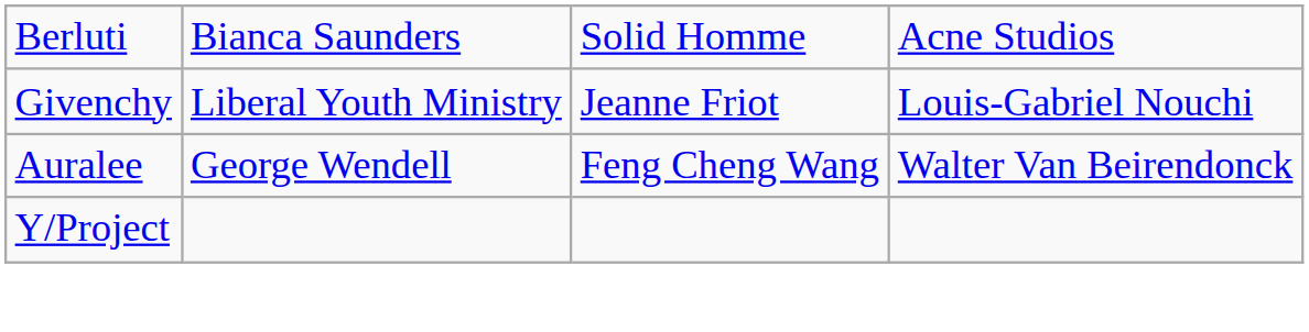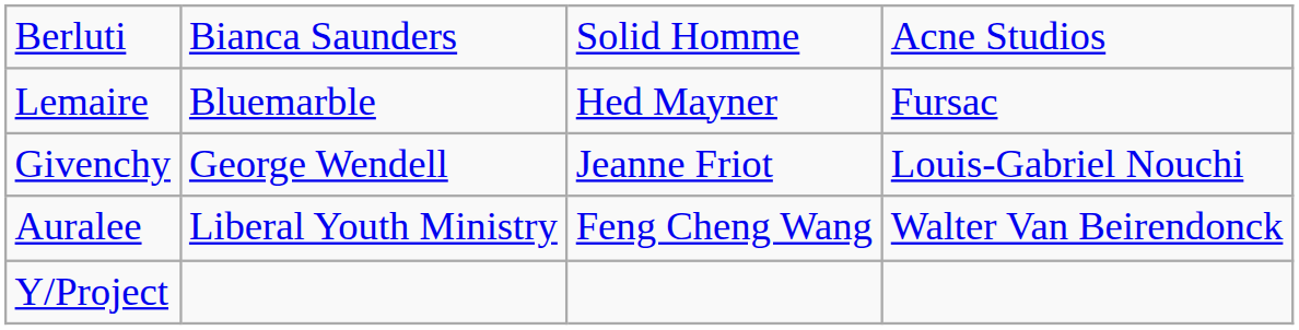+ row: Lemaire | Bluemarble | Hed Mayner | Fursac
Givenchy | column 2: Liberal Youth Ministry -> George Wendell
Auralee | column 2: George Wendell -> Liberal Youth Ministry
